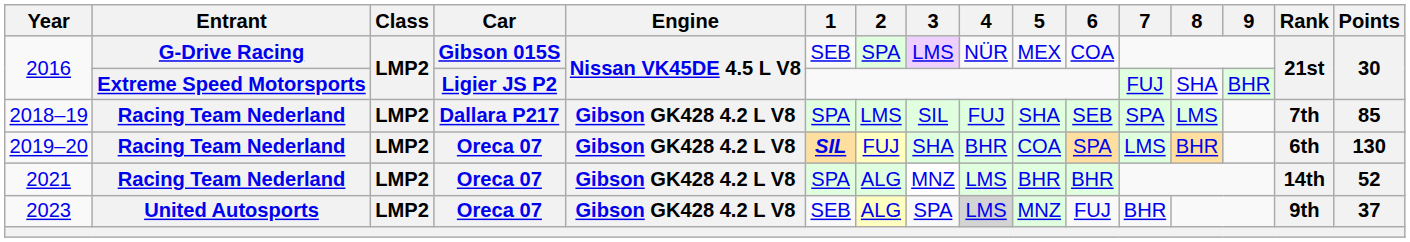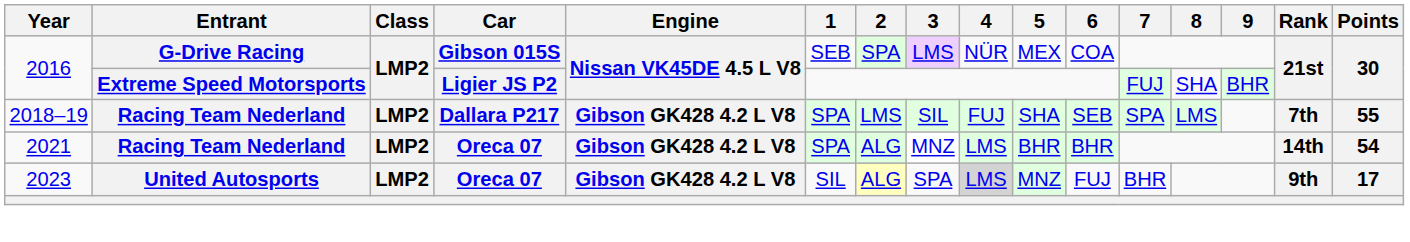2018–19 | Points: 85 -> 55
- row: 2019–20 | Racing Team Nederland | LMP2 | Oreca 07 | Gibson GK428 4.2 L V8 | SIL | FUJ | SHA | BHR | COA | SPA | LMS | BHR | 6th | 130
2021 | Points: 52 -> 54
2023 | 1: SEB -> SIL
2023 | Points: 37 -> 17
